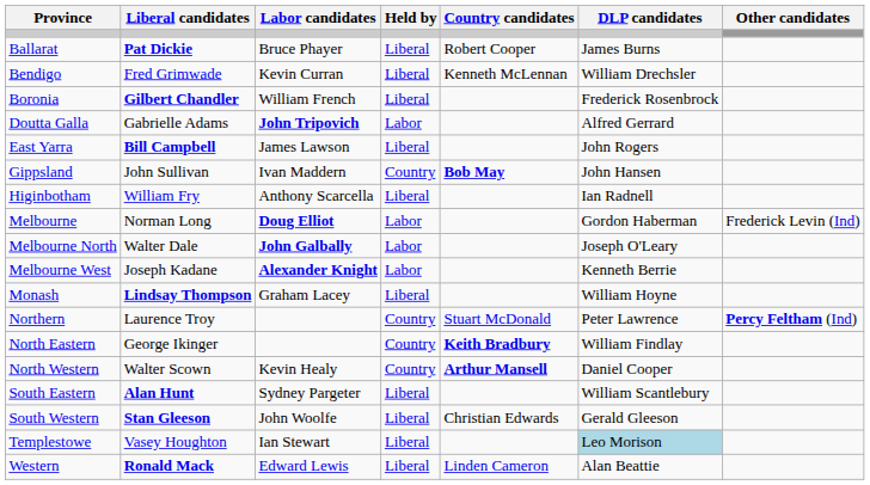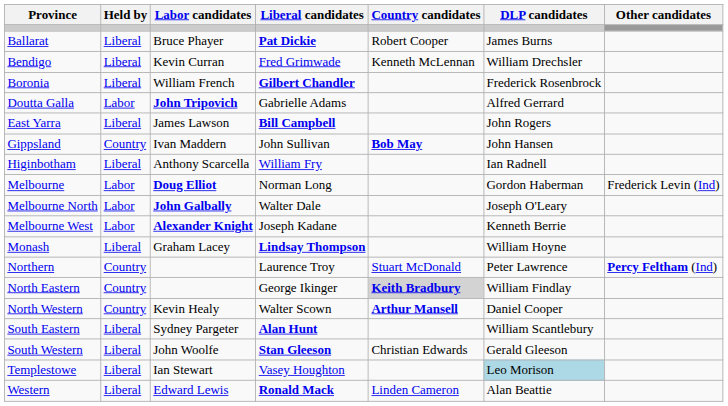columns swapped: Held by <-> Liberal candidates
North Eastern | Country candidates: no background -> lightgrey background
